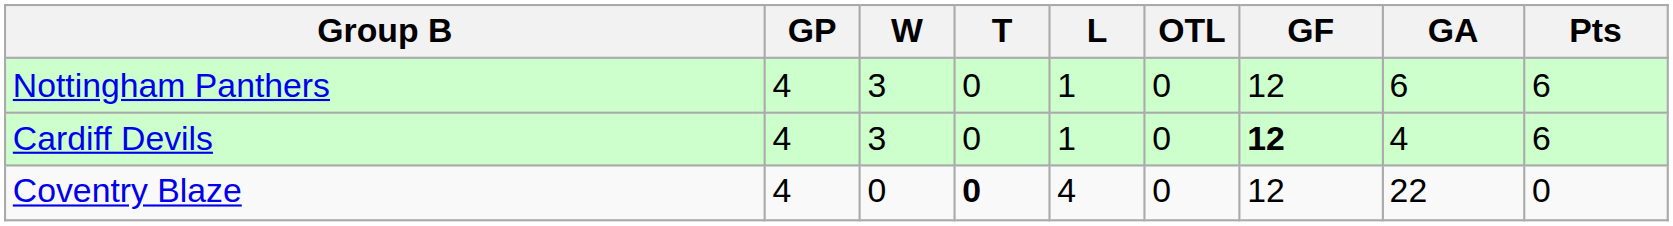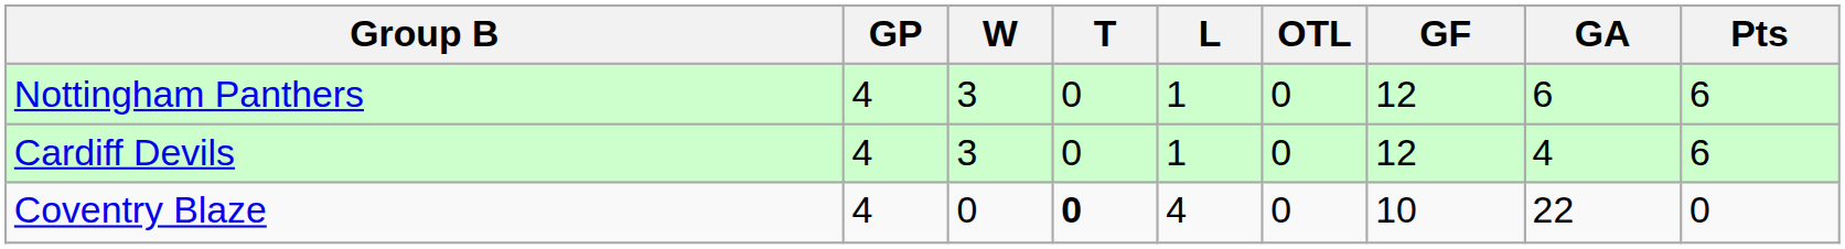Cardiff Devils | GF: bold -> normal
Coventry Blaze | GF: 12 -> 10
